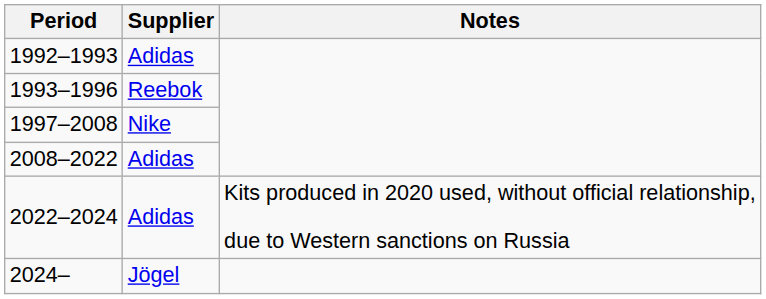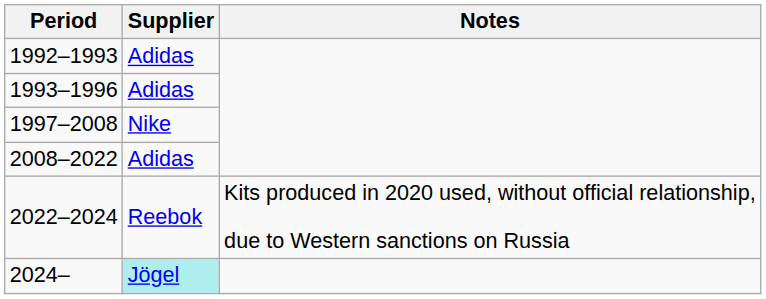1993–1996 | Supplier: Reebok -> Adidas
2022–2024 | Supplier: Adidas -> Reebok
2024– | Supplier: no background -> paleturquoise background
